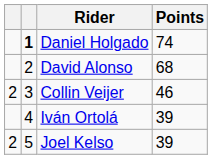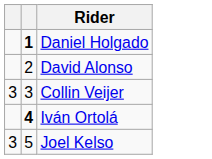- column: Points | 74 | 68 | 46 | 39 | 39
Collin Veijer | column 1: 2 -> 3
Iván Ortolá | column 2: normal -> bold
Joel Kelso | column 1: 2 -> 3
